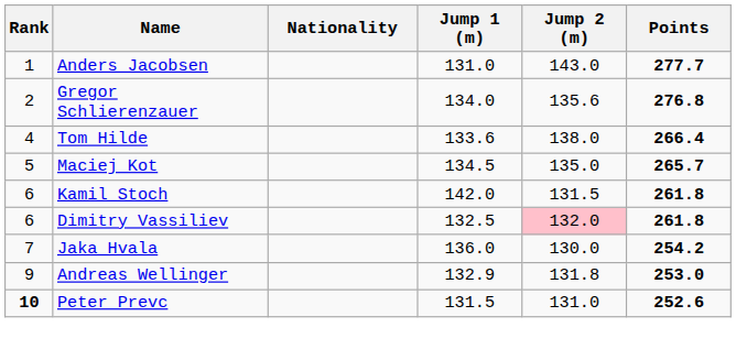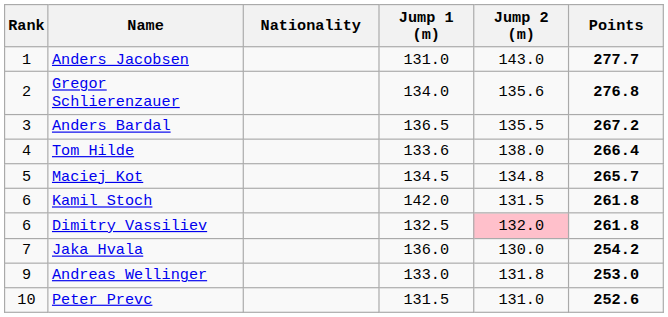+ row: 3 | Anders Bardal | 136.5 | 135.5 | 267.2
Maciej Kot | Jump 2 (m): 135.0 -> 134.8
Andreas Wellinger | Jump 1 (m): 132.9 -> 133.0
Peter Prevc | Rank: bold -> normal
